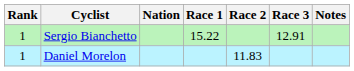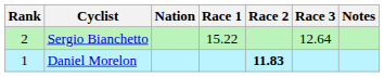Sergio Bianchetto | Rank: 1 -> 2
Sergio Bianchetto | Race 3: 12.91 -> 12.64
Daniel Morelon | Race 2: normal -> bold
